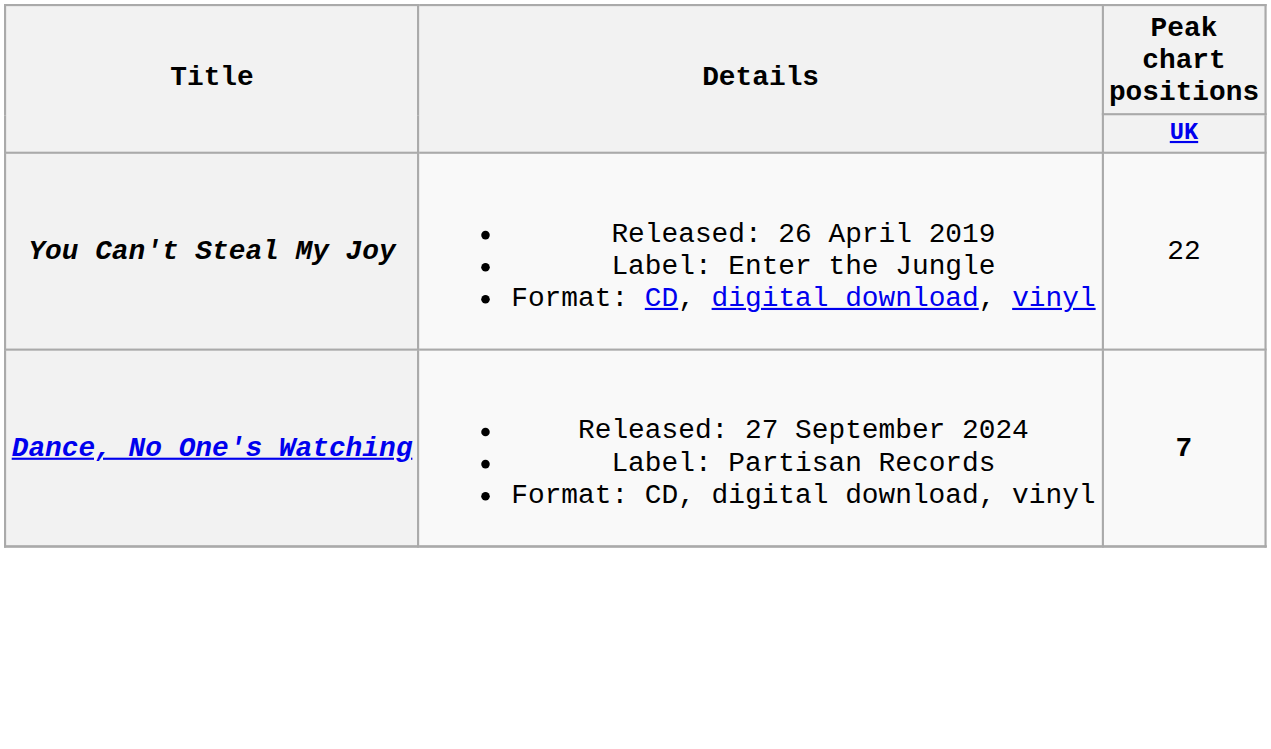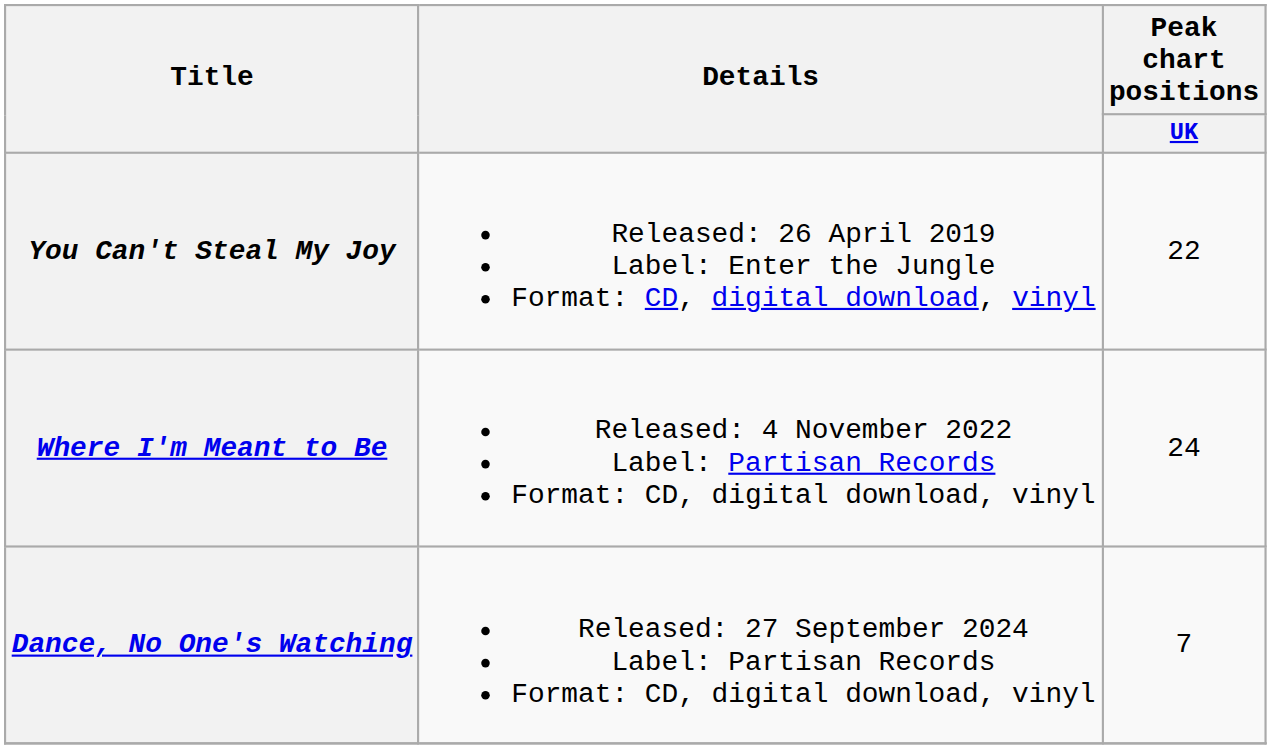+ row: Where I'm Meant to Be | Released: 4 November 2022 Label: Partisan Records Format: CD, digital download, vinyl | 24
Dance, No One's Watching | Peak chart positions / UK: bold -> normal
